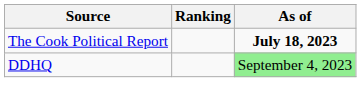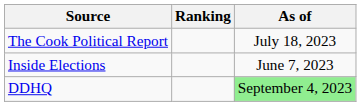The Cook Political Report | As of: bold -> normal
+ row: Inside Elections | June 7, 2023
